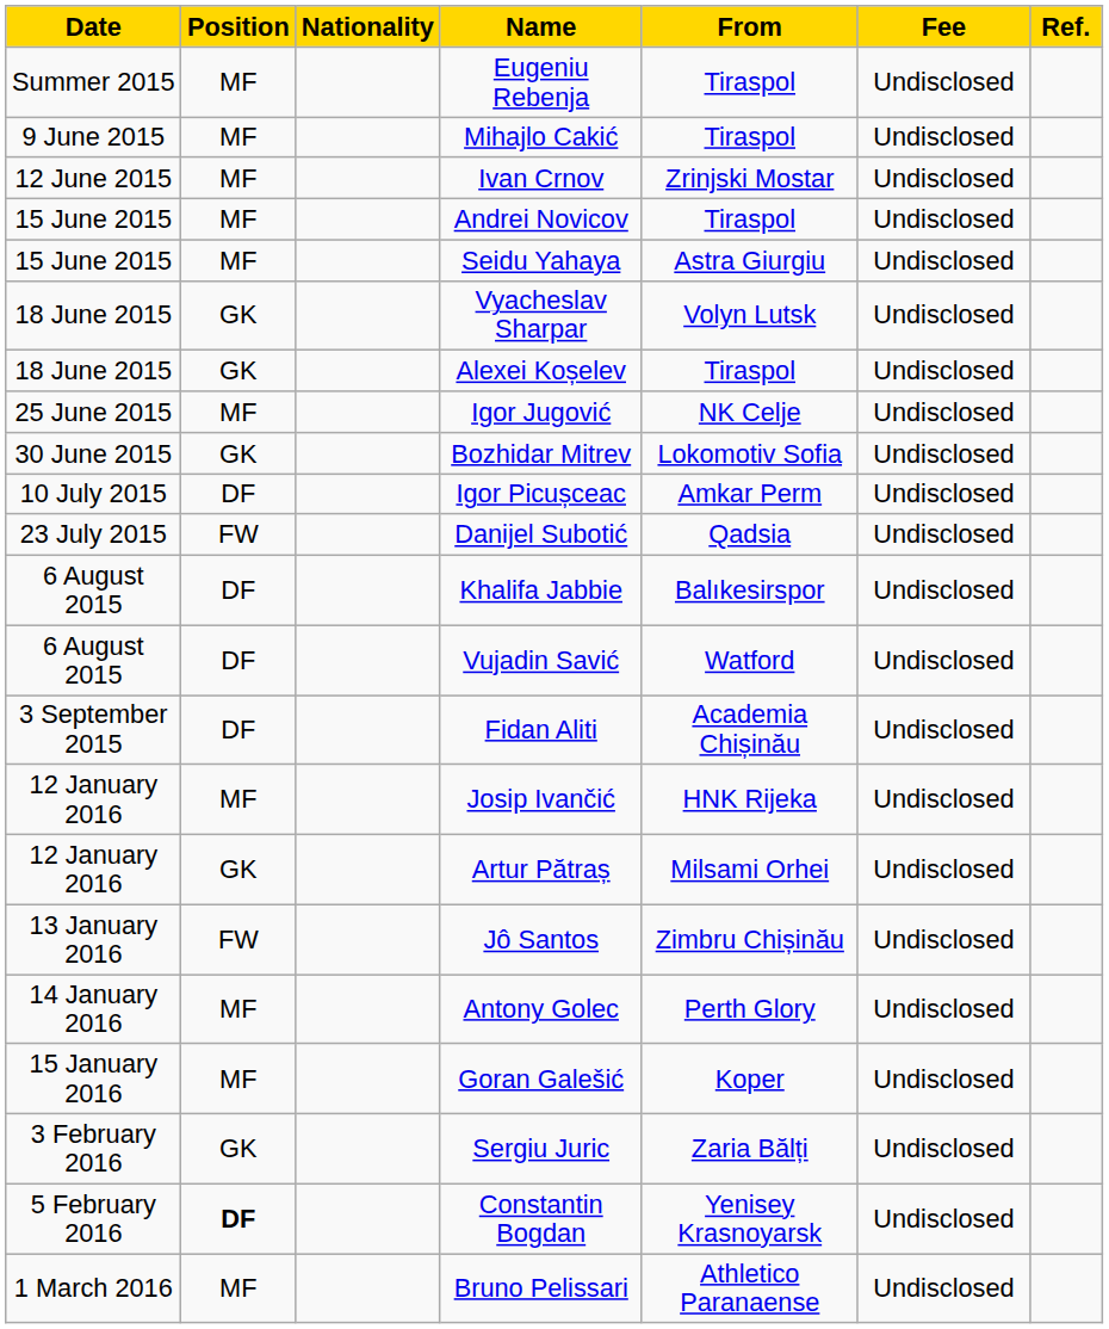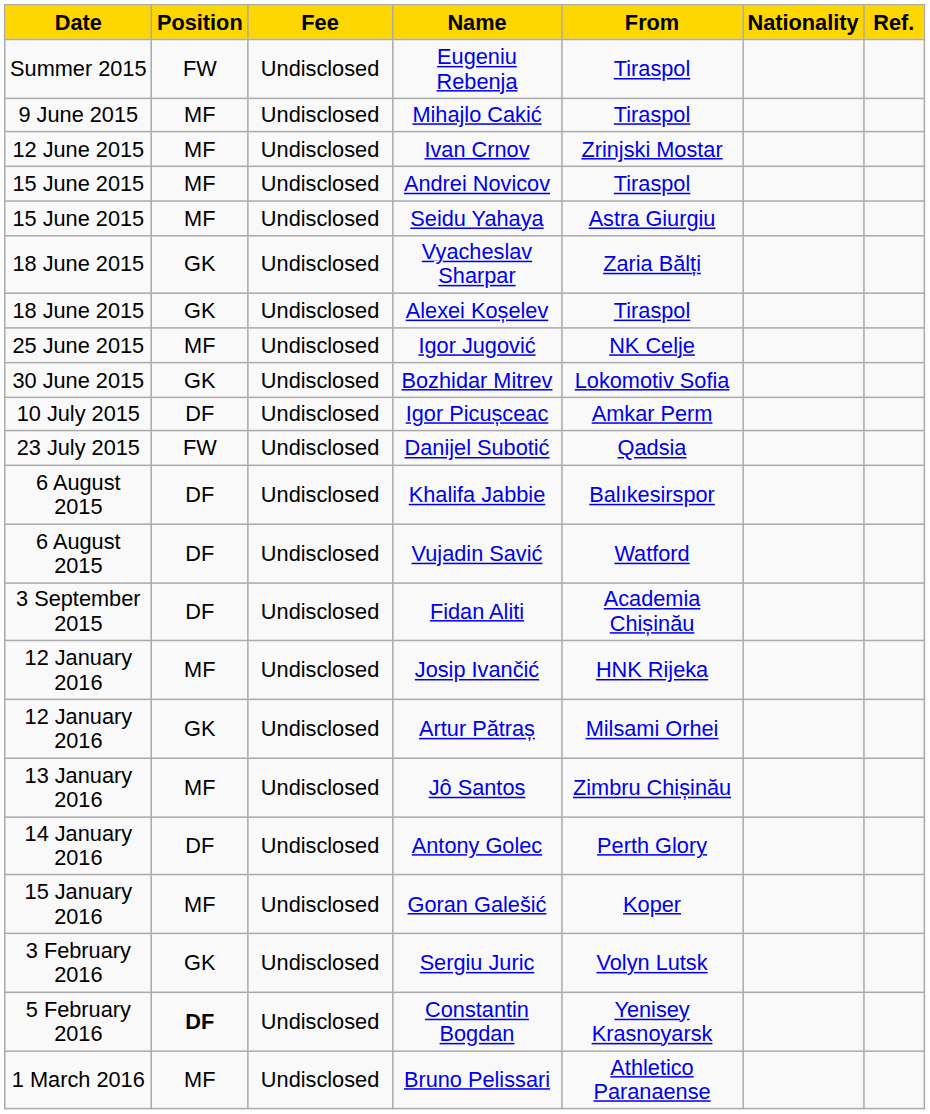columns swapped: Nationality <-> Fee
Eugeniu Rebenja | Position: MF -> FW
Vyacheslav Sharpar | From: Volyn Lutsk -> Zaria Bălți
Jô Santos | Position: FW -> MF
Antony Golec | Position: MF -> DF
Sergiu Juric | From: Zaria Bălți -> Volyn Lutsk
